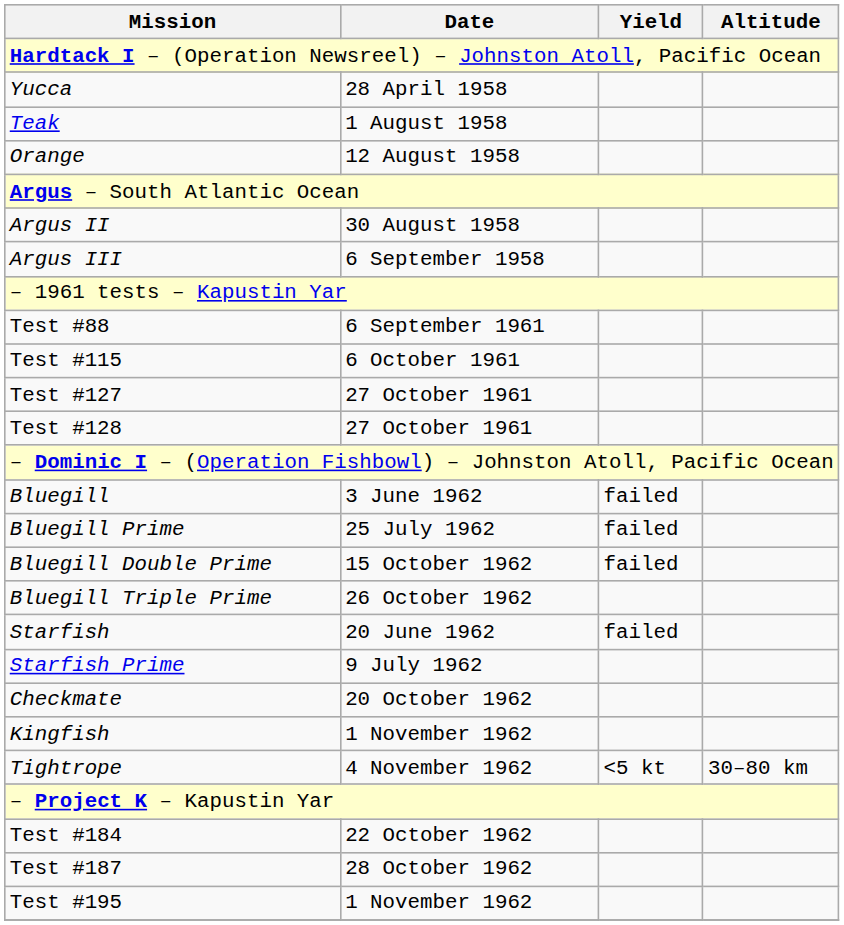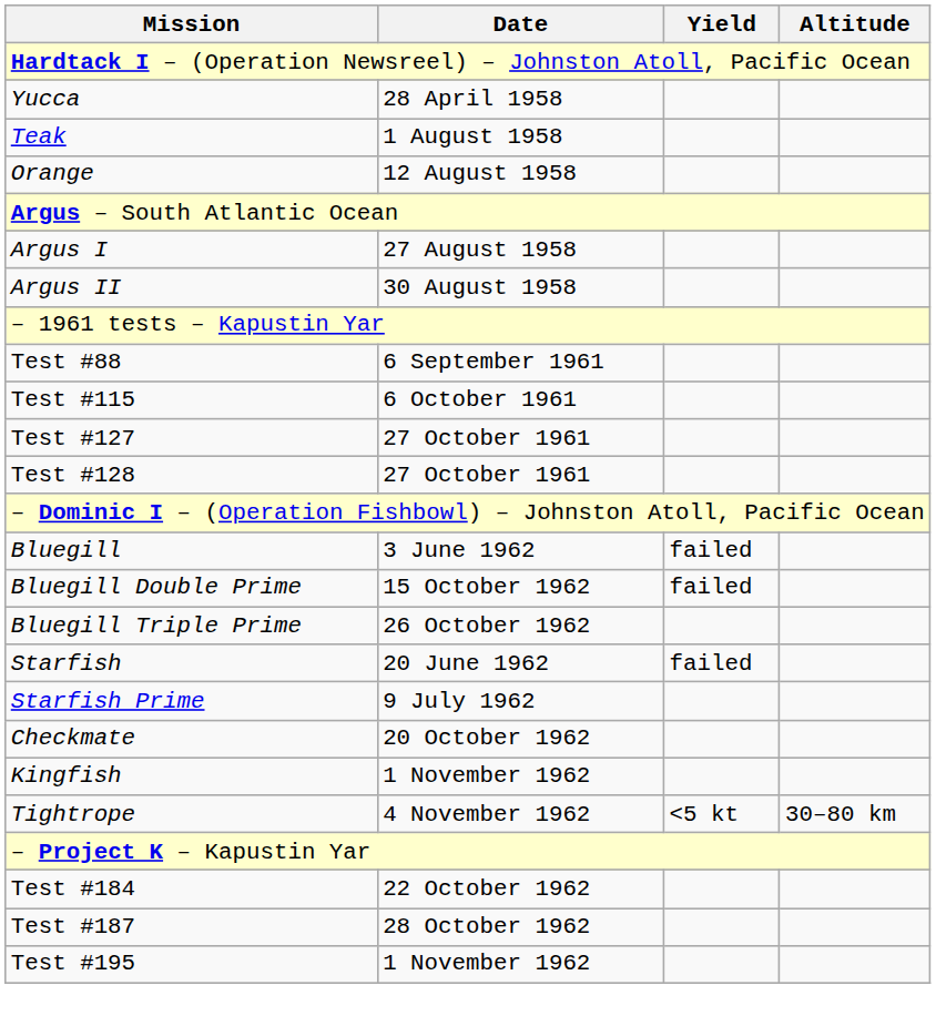+ row: Argus I | 27 August 1958
- row: Argus III | 6 September 1958
- row: Bluegill Prime | 25 July 1962 | failed
